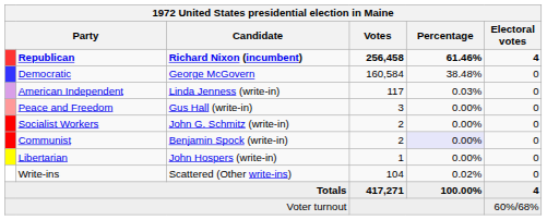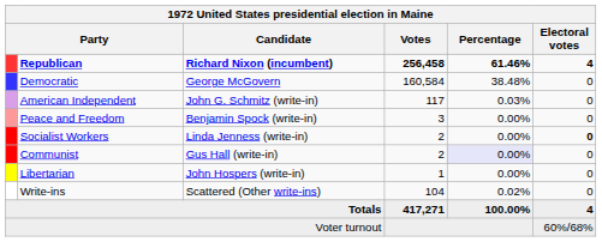American Independent | Candidate: Linda Jenness (write-in) -> John G. Schmitz (write-in)
Peace and Freedom | Candidate: Gus Hall (write-in) -> Benjamin Spock (write-in)
Socialist Workers | Candidate: John G. Schmitz (write-in) -> Linda Jenness (write-in)
Socialist Workers | Electoral votes: normal -> bold
Communist | Candidate: Benjamin Spock (write-in) -> Gus Hall (write-in)
